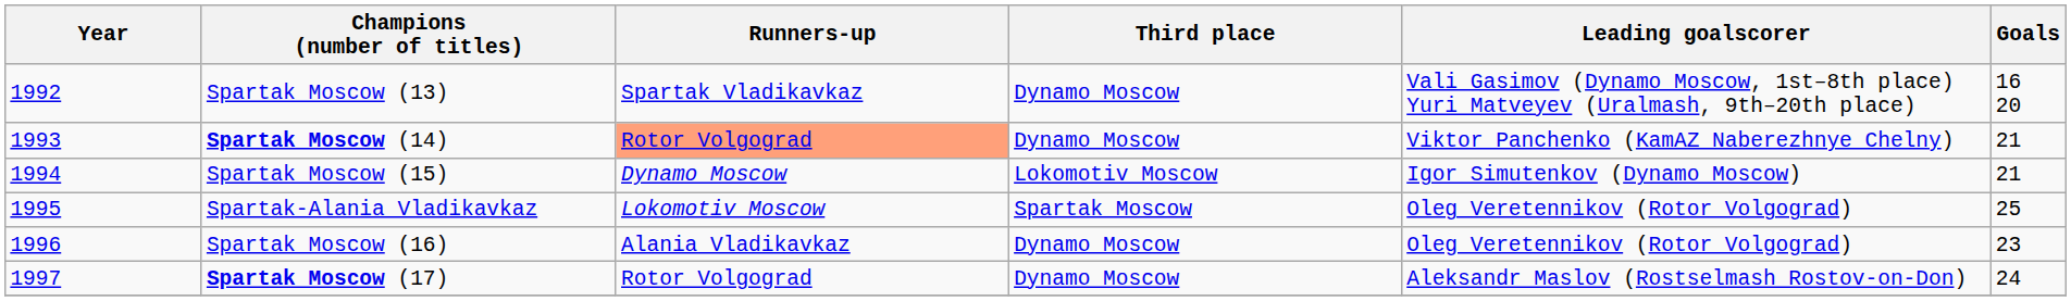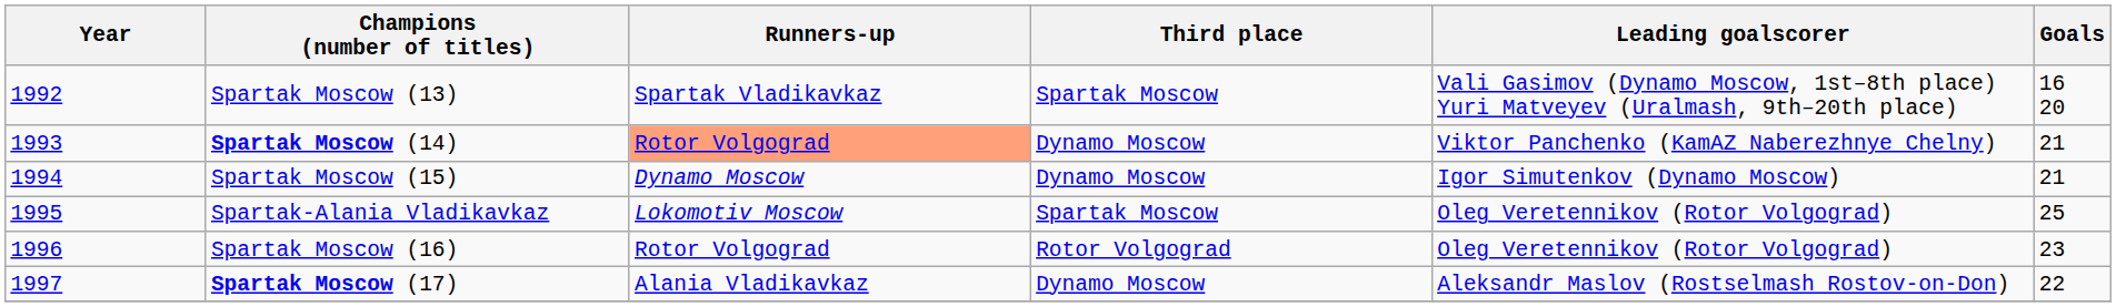Spartak Moscow (13) | Third place: Dynamo Moscow -> Spartak Moscow
Spartak Moscow (15) | Third place: Lokomotiv Moscow -> Dynamo Moscow
Spartak Moscow (16) | Runners-up: Alania Vladikavkaz -> Rotor Volgograd
Spartak Moscow (16) | Third place: Dynamo Moscow -> Rotor Volgograd
Spartak Moscow (17) | Runners-up: Rotor Volgograd -> Alania Vladikavkaz
Spartak Moscow (17) | Goals: 24 -> 22
